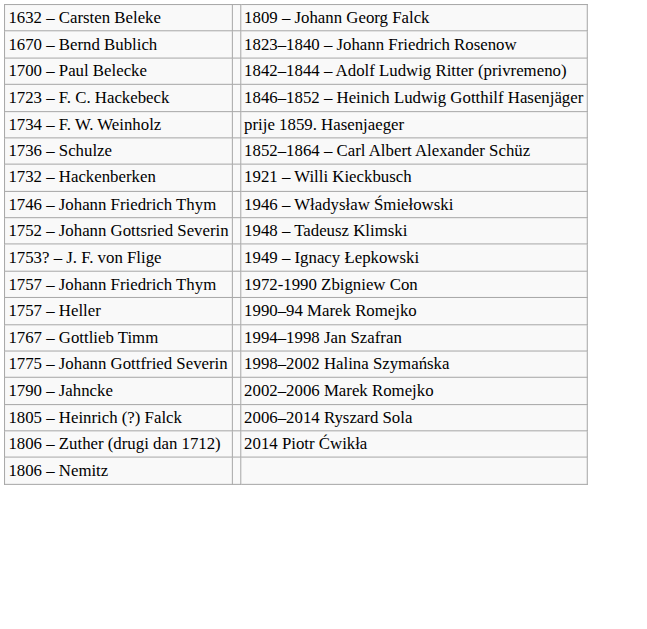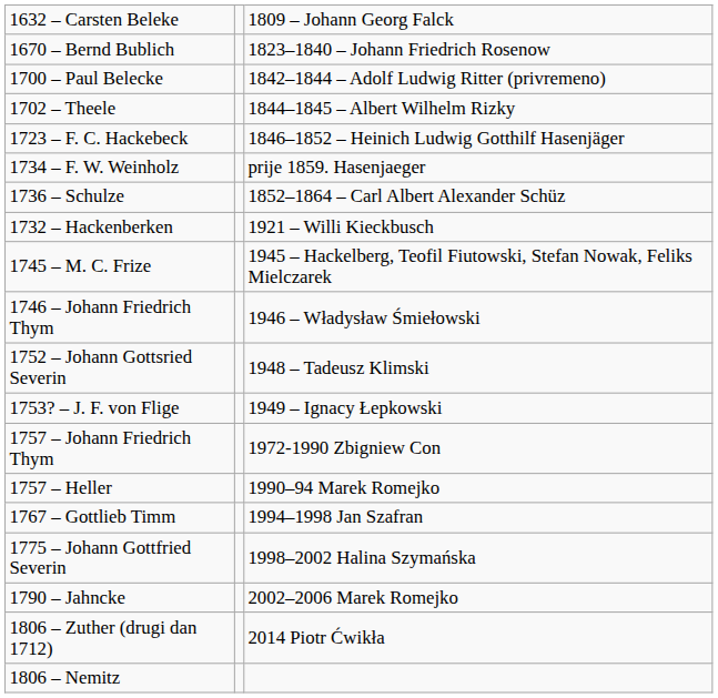+ row: 1702 – Theele | 1844–1845 – Albert Wilhelm Rizky
+ row: 1745 – M. C. Frize | 1945 – Hackelberg, Teofil Fiutowski, Stefan Nowak, Feliks Mielczarek
- row: 1805 – Heinrich (?) Falck | 2006–2014 Ryszard Sola
